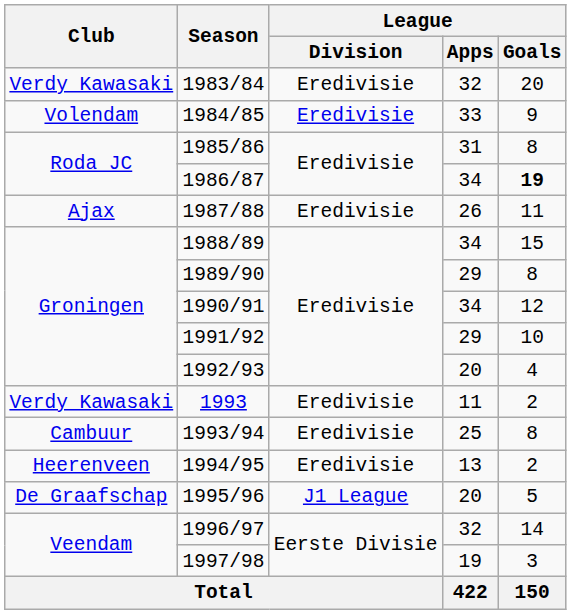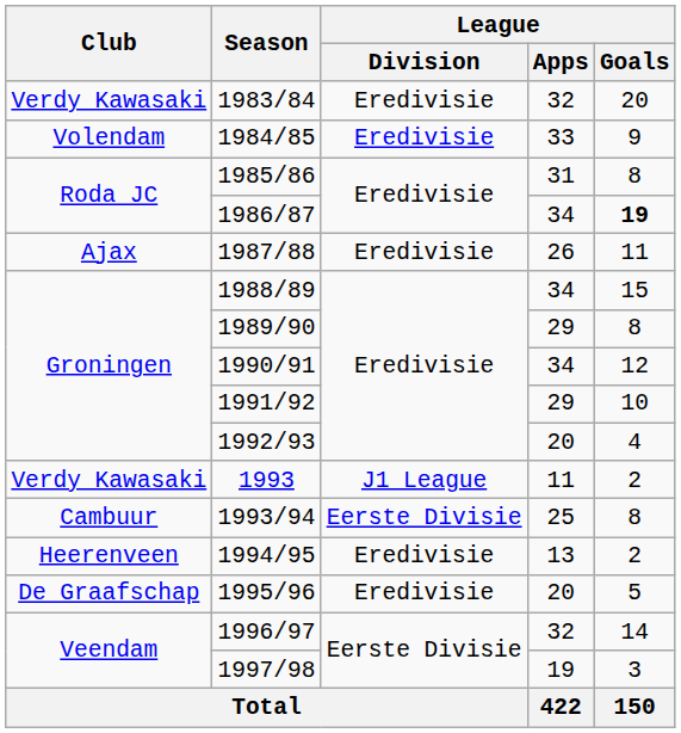1993 | League / Division: Eredivisie -> J1 League
1993/94 | League / Division: Eredivisie -> Eerste Divisie
1995/96 | League / Division: J1 League -> Eredivisie
